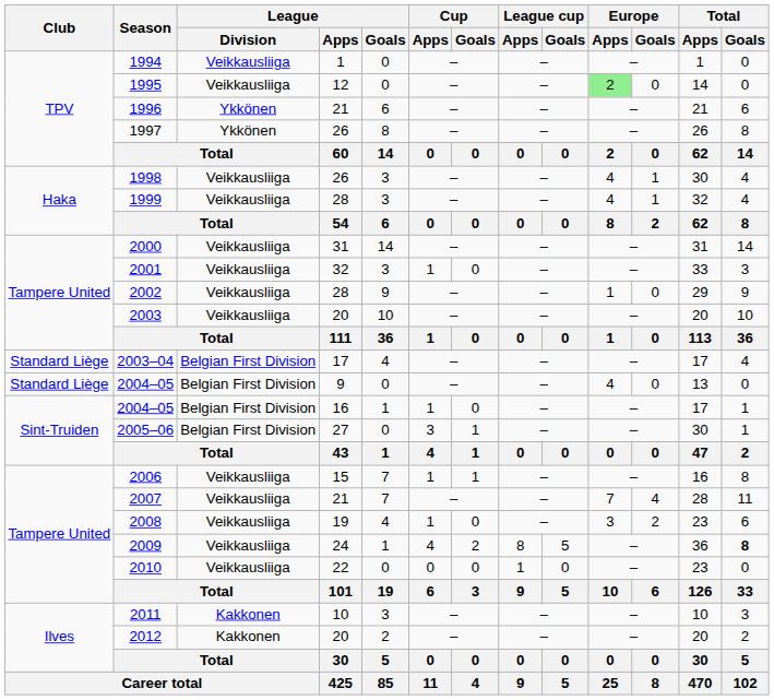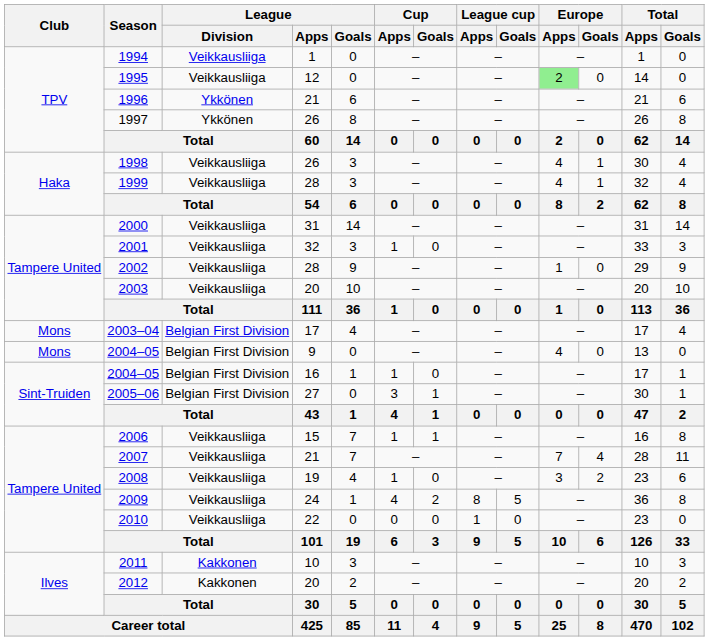2003–04 | Club: Standard Liège -> Mons
2004–05 / 9 | Club: Standard Liège -> Mons
2009 | Total / Goals: bold -> normal
